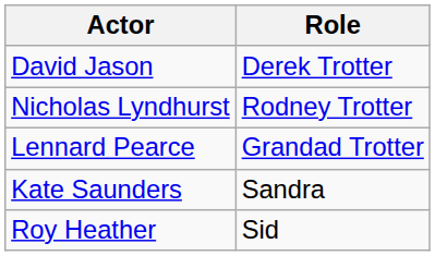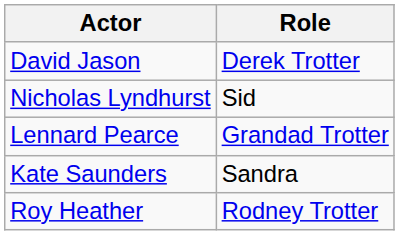Nicholas Lyndhurst | Role: Rodney Trotter -> Sid
Roy Heather | Role: Sid -> Rodney Trotter
